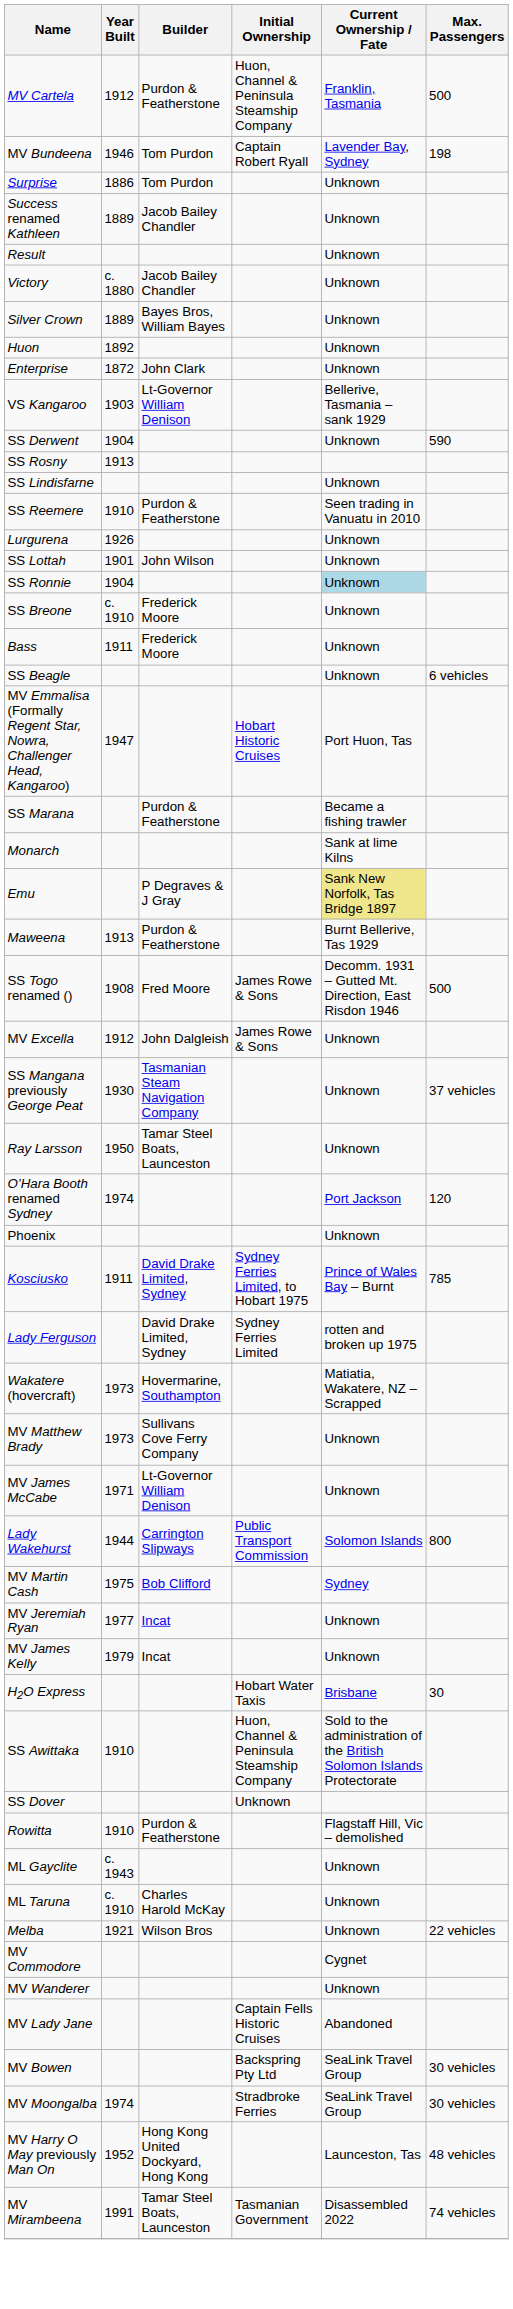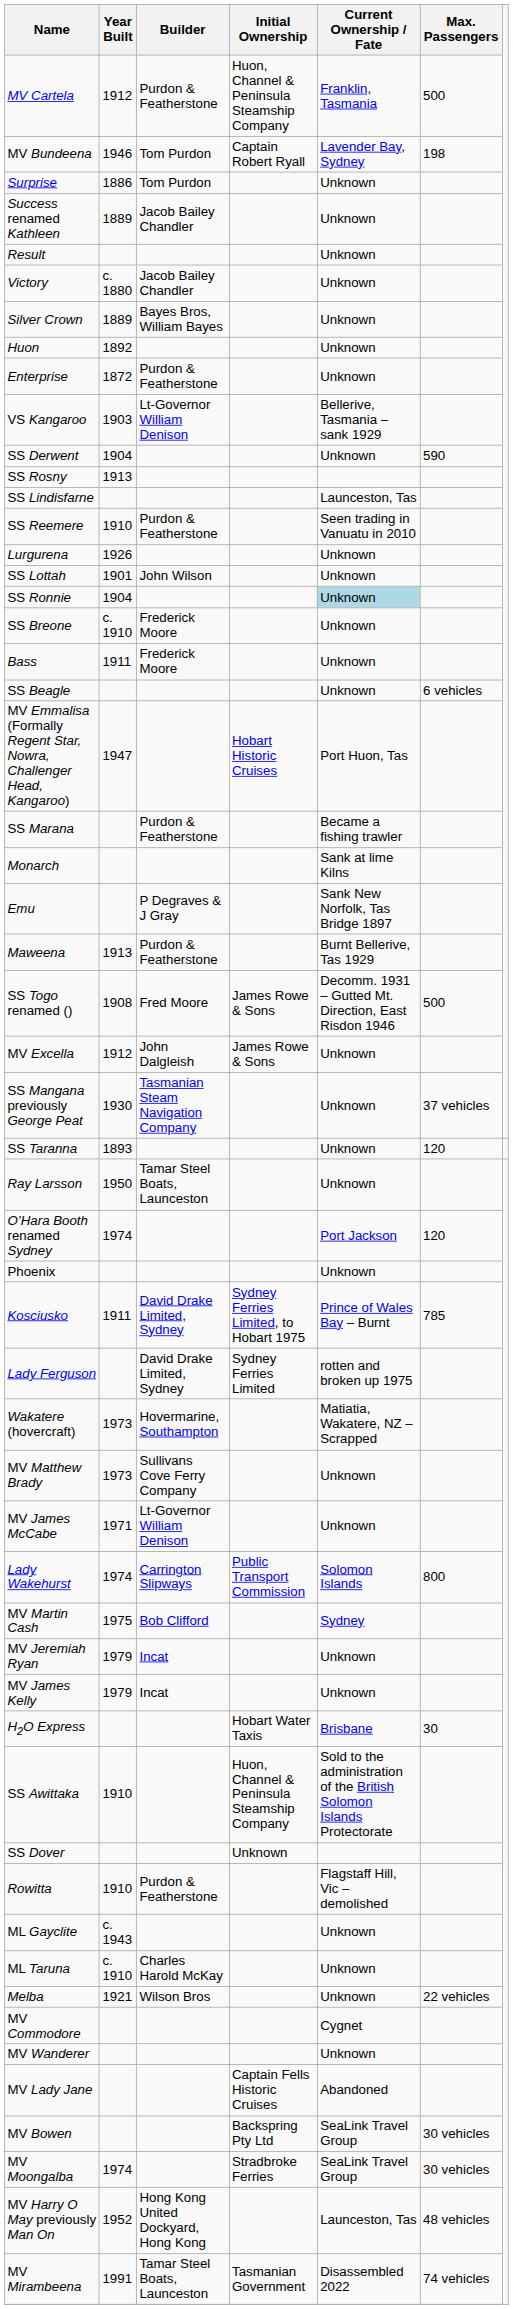Enterprise | Builder: John Clark -> Purdon & Featherstone
SS Lindisfarne | Current Ownership / Fate: Unknown -> Launceston, Tas
Emu | Current Ownership / Fate: khaki background -> no background
+ row: SS Taranna | 1893 | Unknown | 120
Lady Wakehurst | Year Built: 1944 -> 1974
MV Jeremiah Ryan | Year Built: 1977 -> 1979
